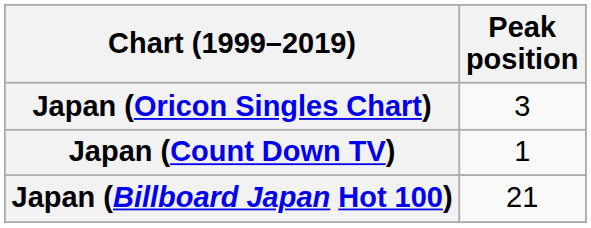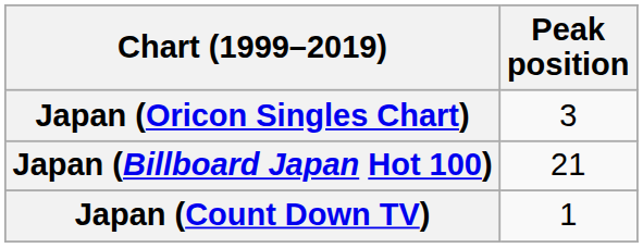rows swapped: Japan (Count Down TV) <-> Japan (Billboard Japan Hot 100)
